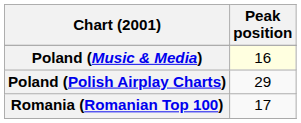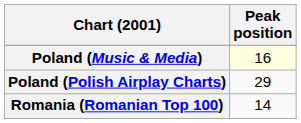Romania (Romanian Top 100) | Peak position: 17 -> 14
